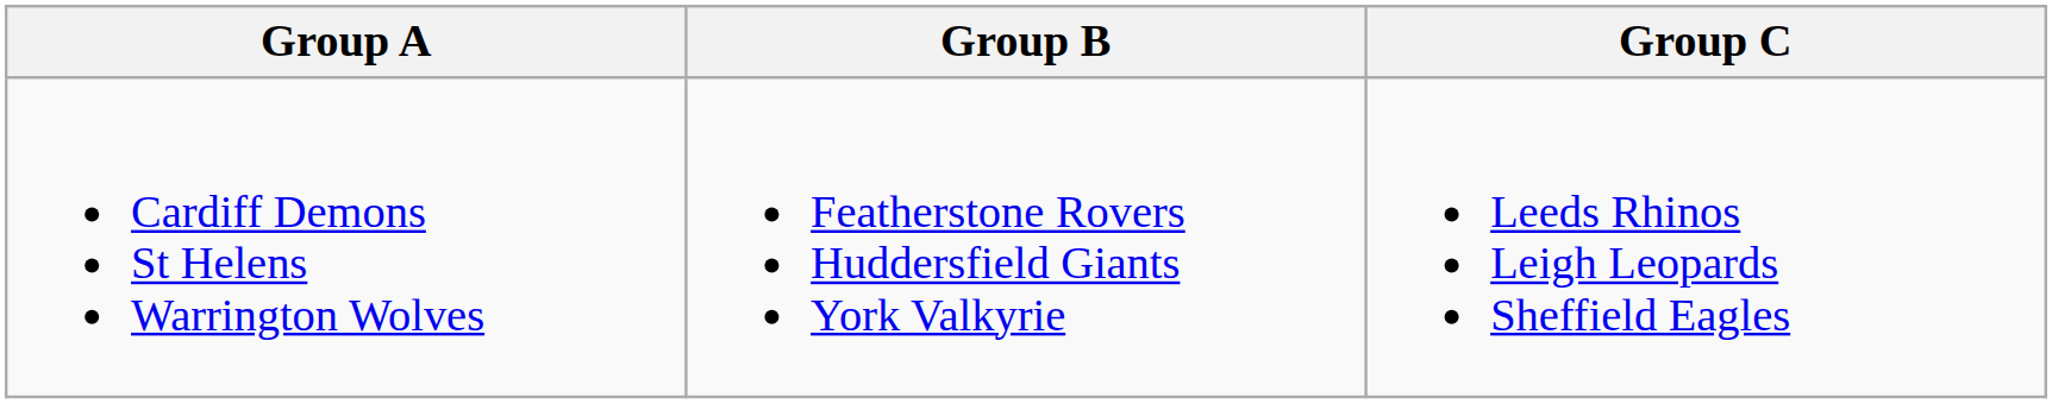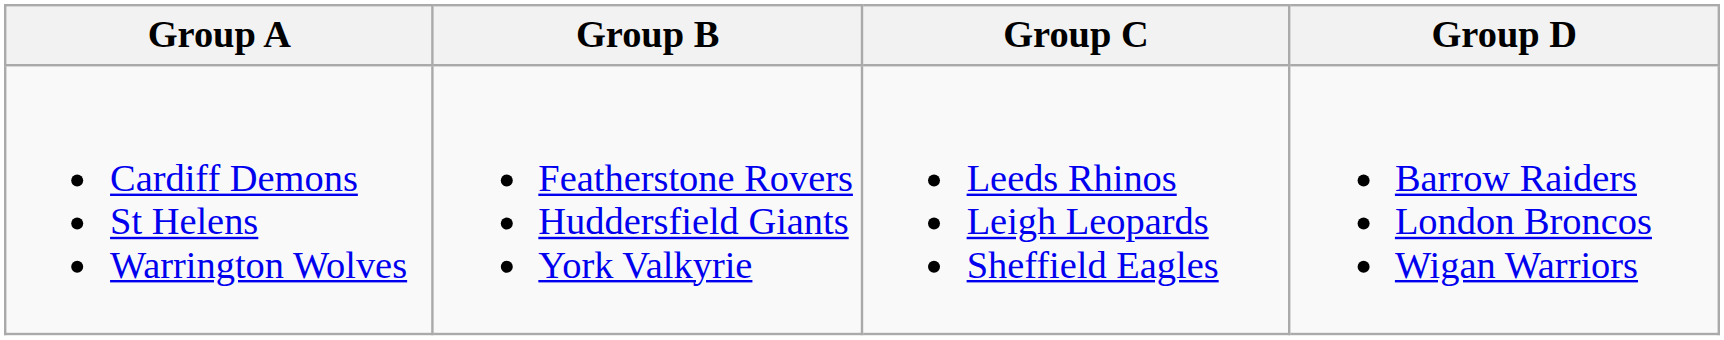+ column: Group D | Barrow Raiders London Broncos Wigan Warriors
